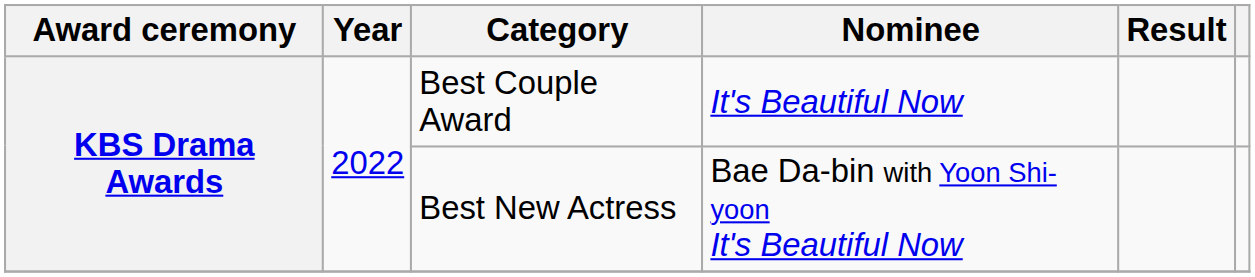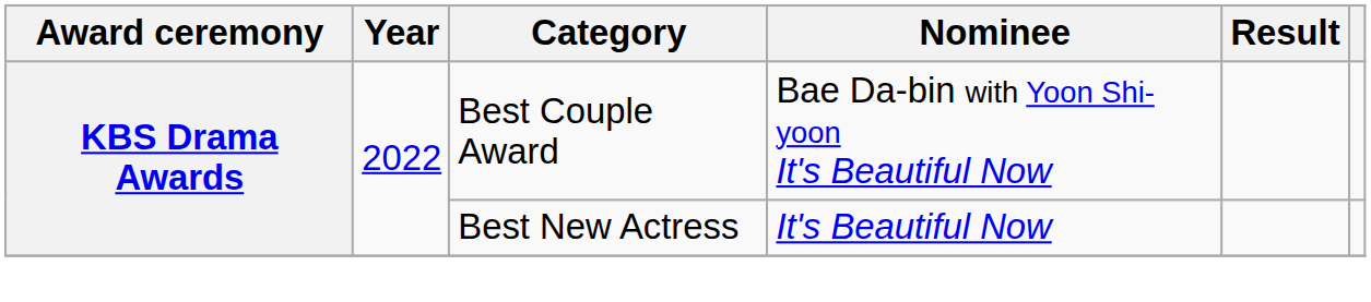Best Couple Award | Nominee: It's Beautiful Now -> Bae Da-bin with Yoon Shi-yoon It's Beautiful Now
Best New Actress | Nominee: Bae Da-bin with Yoon Shi-yoon It's Beautiful Now -> It's Beautiful Now
